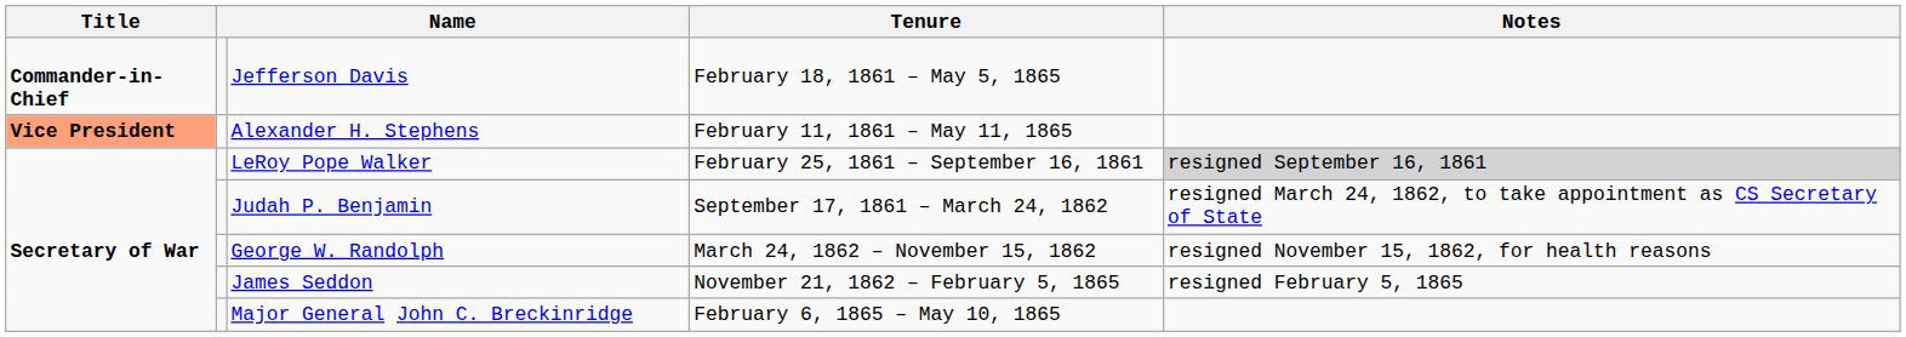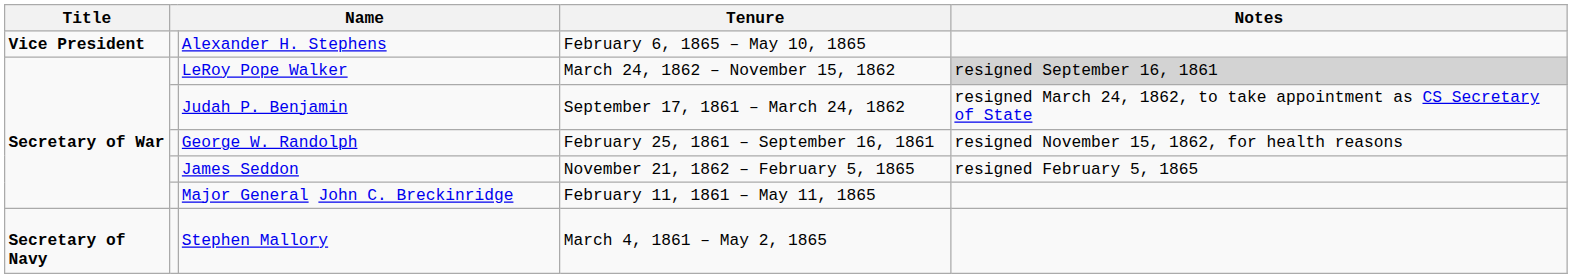- row: Commander-in-Chief | Jefferson Davis | February 18, 1861 – May 5, 1865
Alexander H. Stephens | Title: lightsalmon background -> no background
Alexander H. Stephens | Tenure: February 11, 1861 – May 11, 1865 -> February 6, 1865 – May 10, 1865
LeRoy Pope Walker | Tenure: February 25, 1861 – September 16, 1861 -> March 24, 1862 – November 15, 1862
George W. Randolph | Tenure: March 24, 1862 – November 15, 1862 -> February 25, 1861 – September 16, 1861
Major General John C. Breckinridge | Tenure: February 6, 1865 – May 10, 1865 -> February 11, 1861 – May 11, 1865
+ row: Secretary of Navy | Stephen Mallory | March 4, 1861 – May 2, 1865
